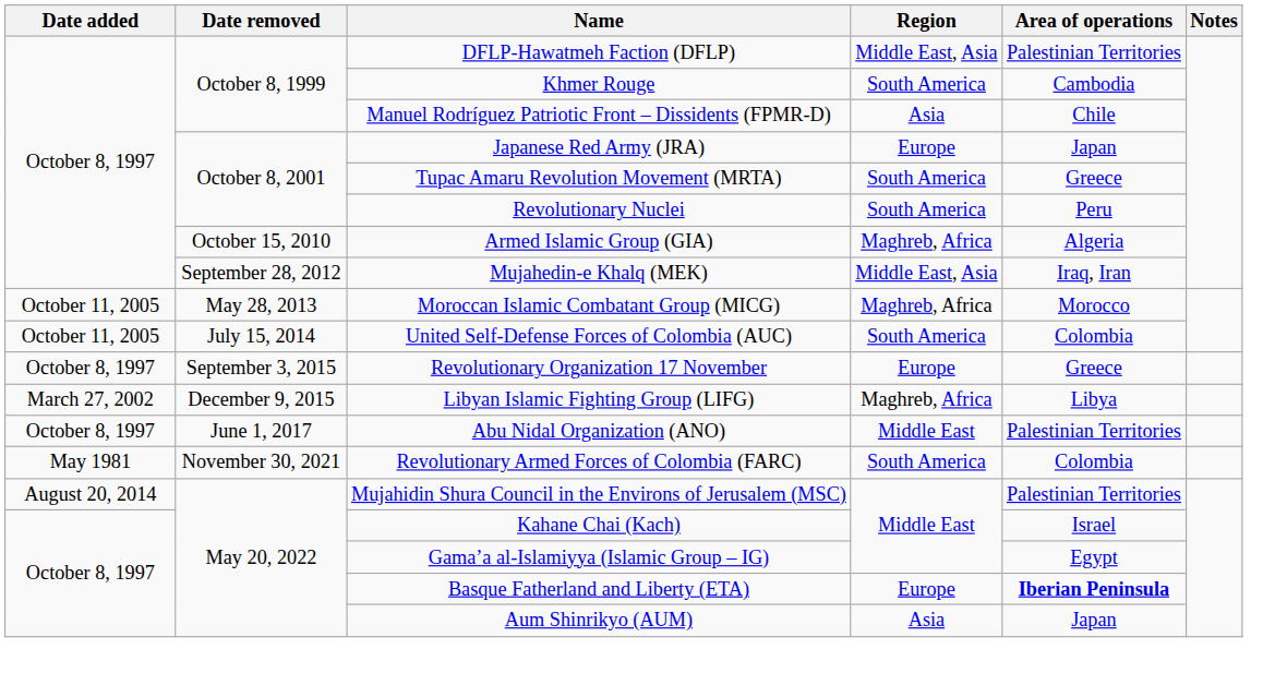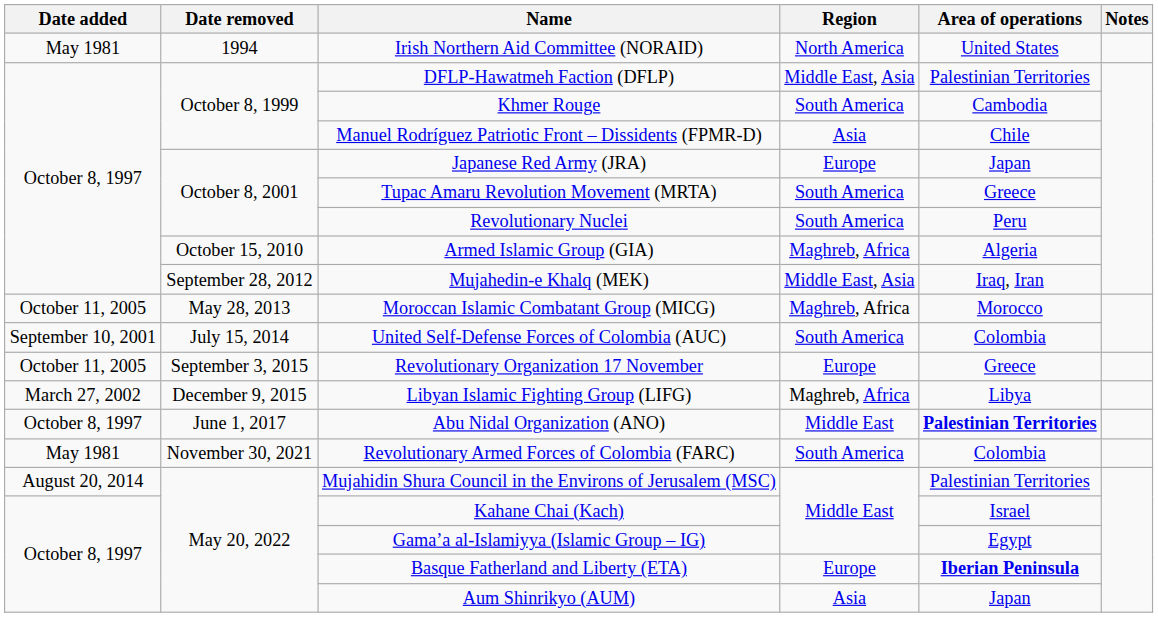+ row: May 1981 | 1994 | Irish Northern Aid Committee (NORAID) | North America | United States
United Self-Defense Forces of Colombia (AUC) | Date added: October 11, 2005 -> September 10, 2001
Revolutionary Organization 17 November | Date added: October 8, 1997 -> October 11, 2005
Abu Nidal Organization (ANO) | Area of operations: normal -> bold
